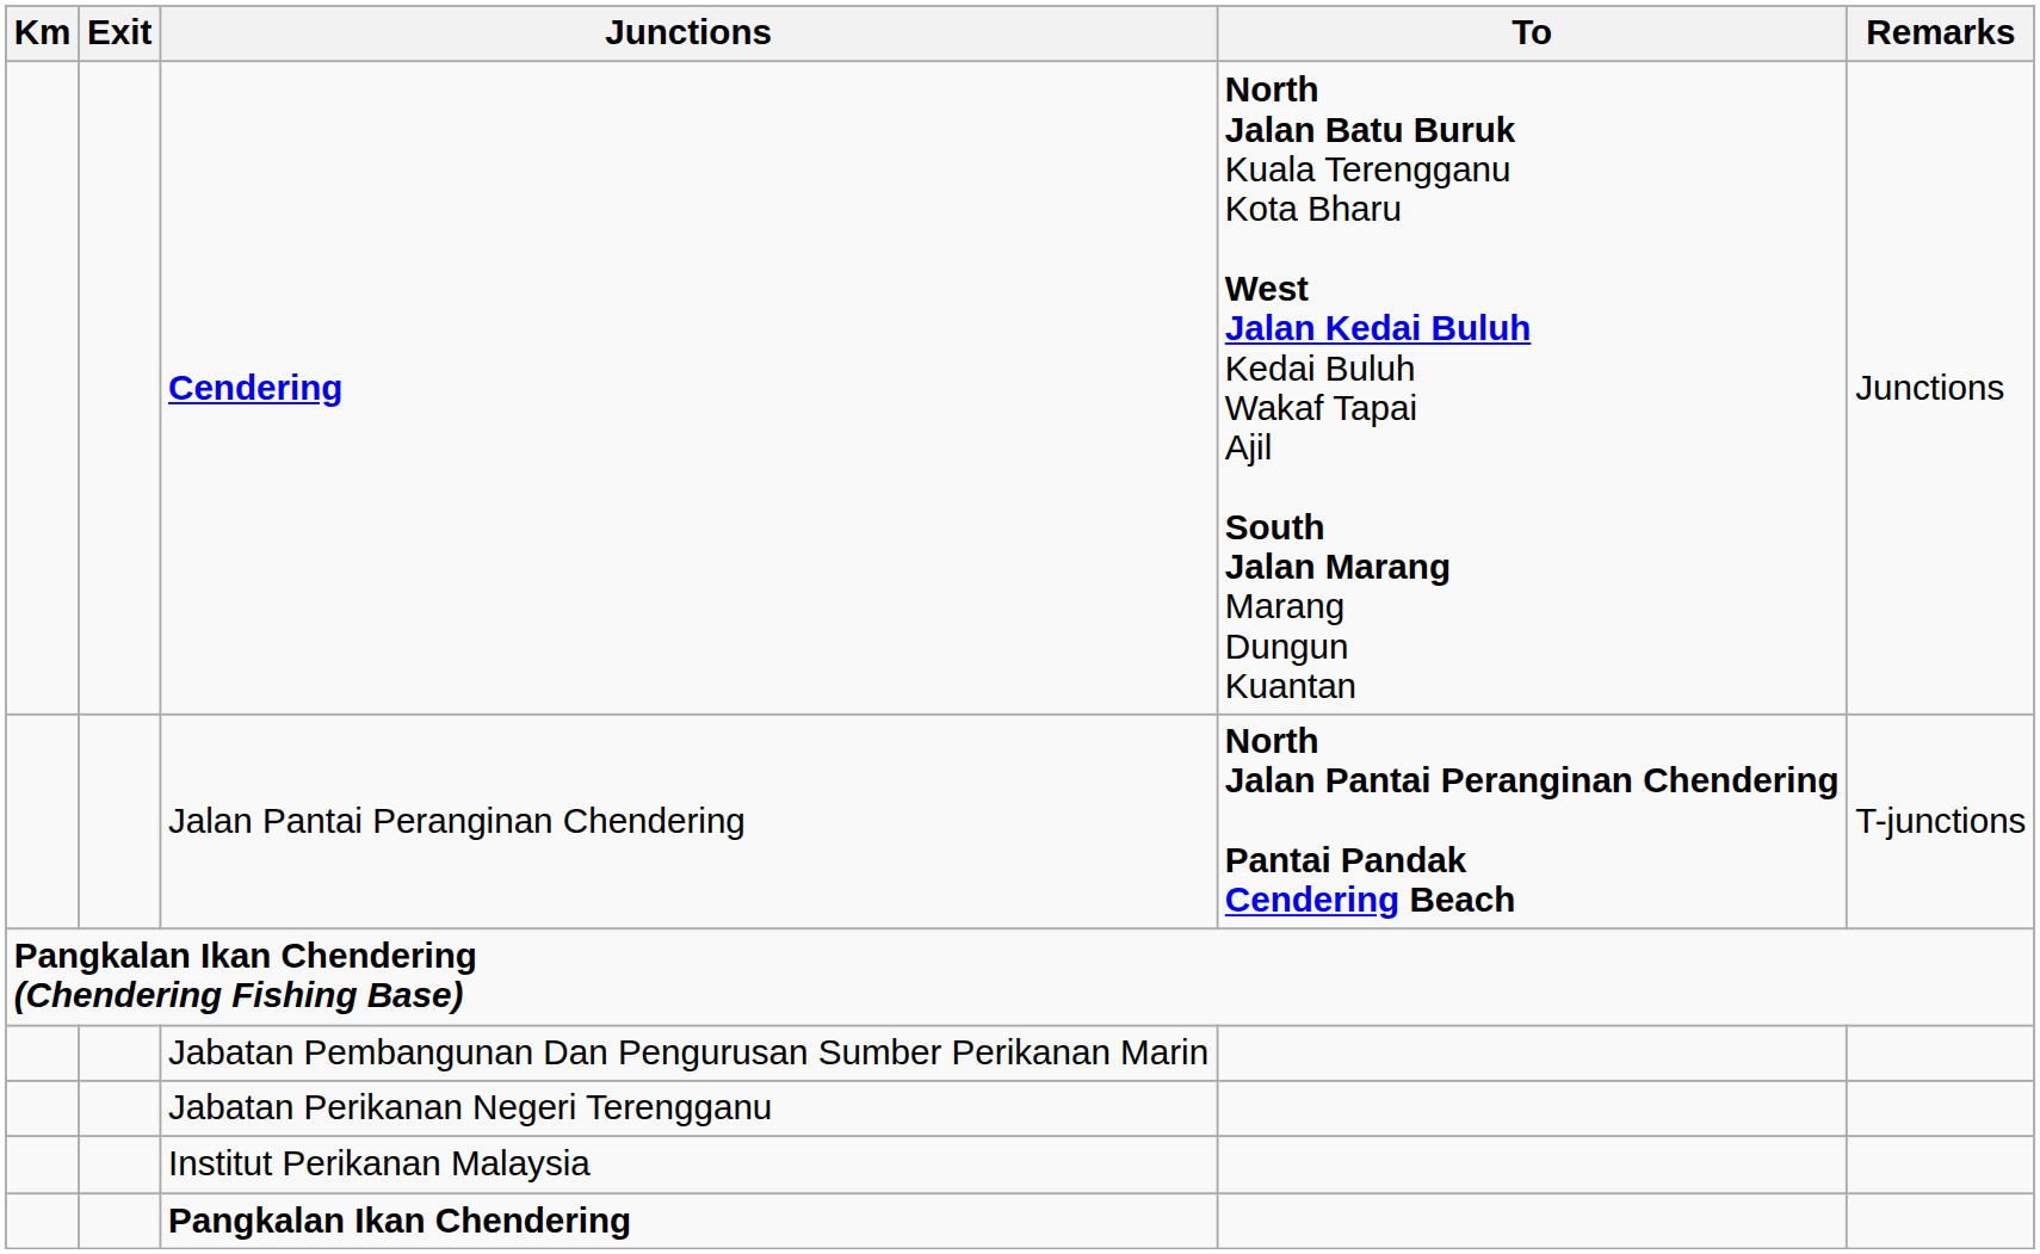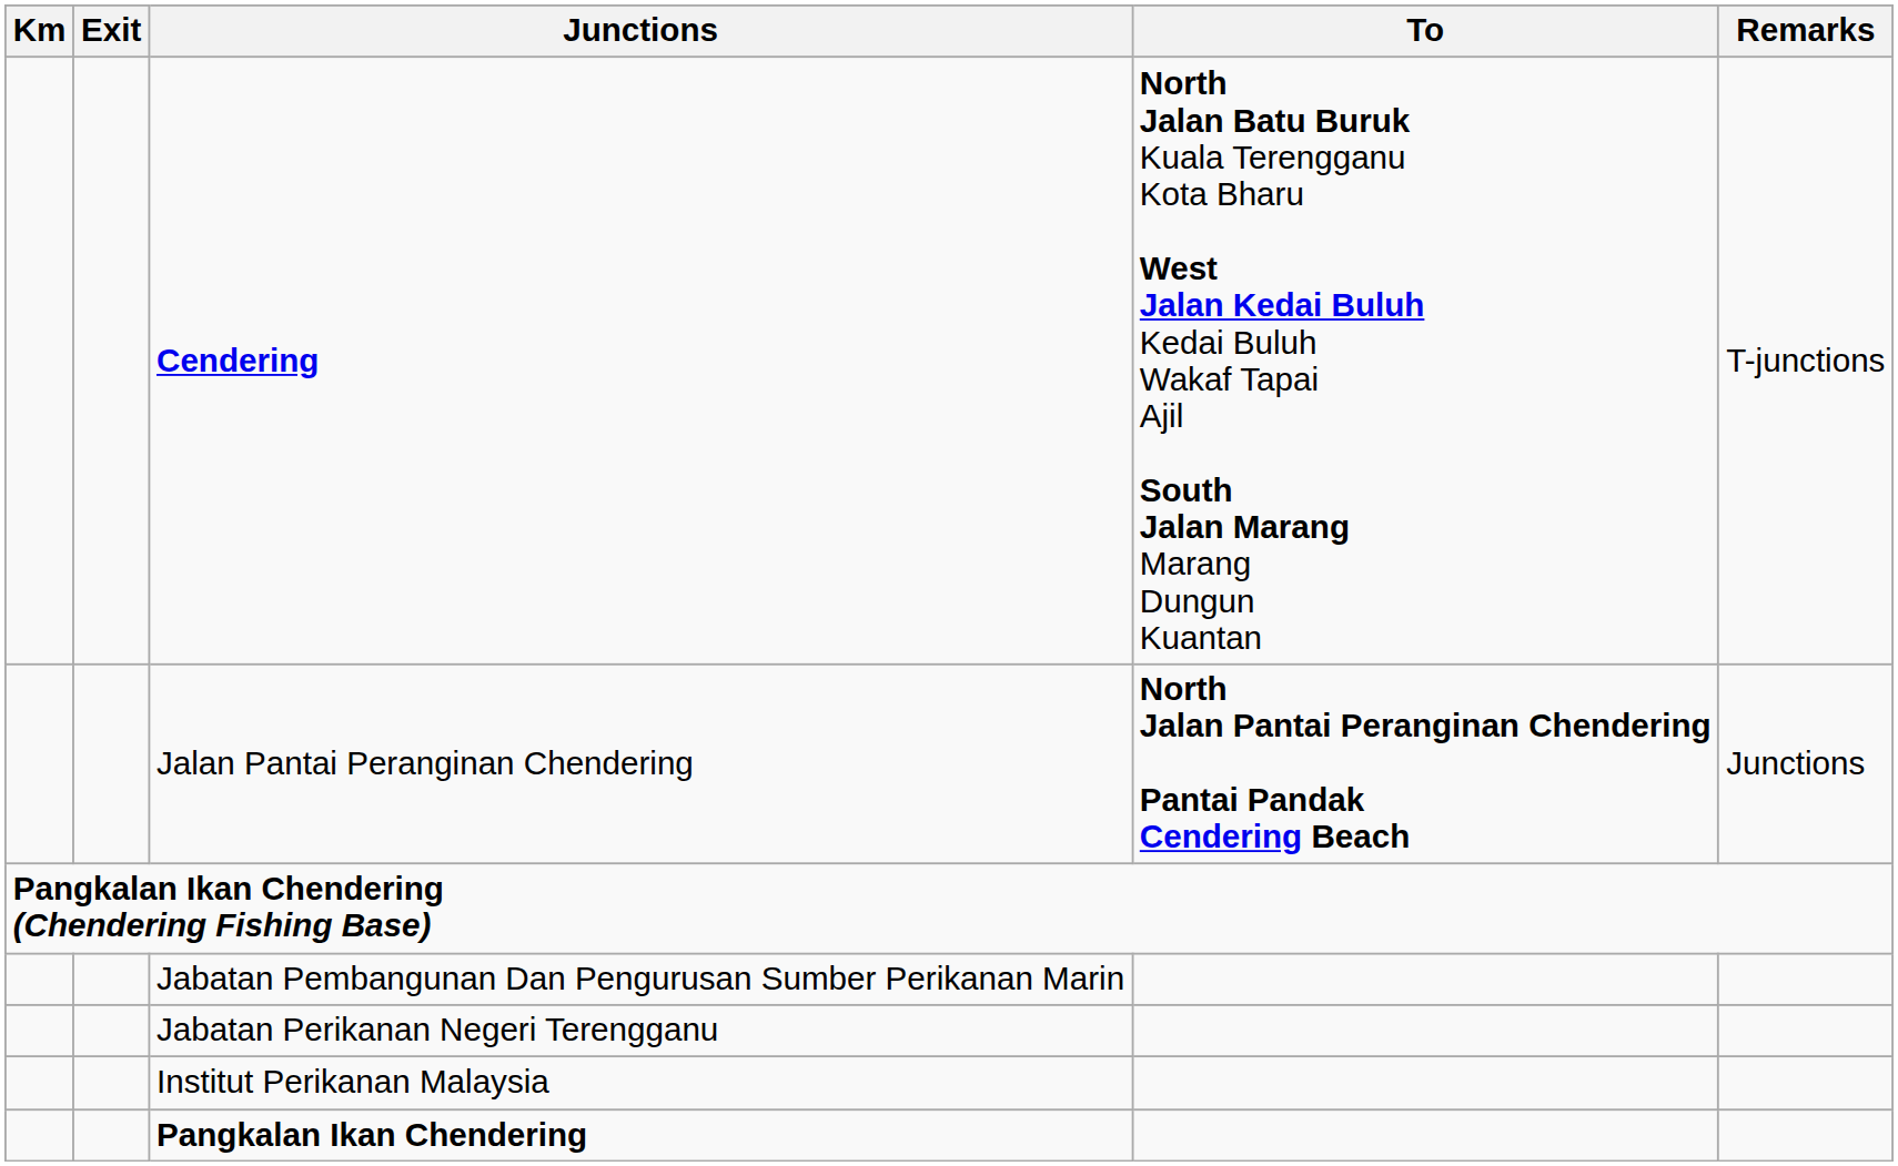Cendering | Remarks: Junctions -> T-junctions
Jalan Pantai Peranginan Chendering | Remarks: T-junctions -> Junctions
